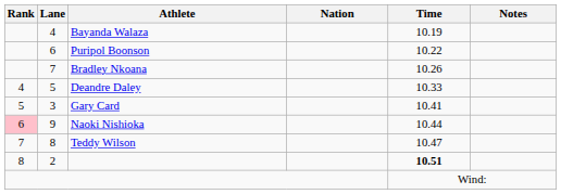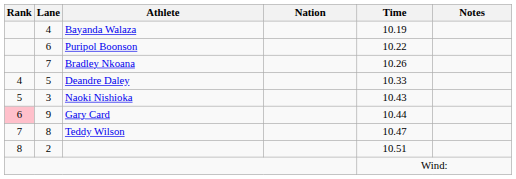3 | Athlete: Gary Card -> Naoki Nishioka
3 | Time: 10.41 -> 10.43
9 | Athlete: Naoki Nishioka -> Gary Card
2 | Time: bold -> normal
